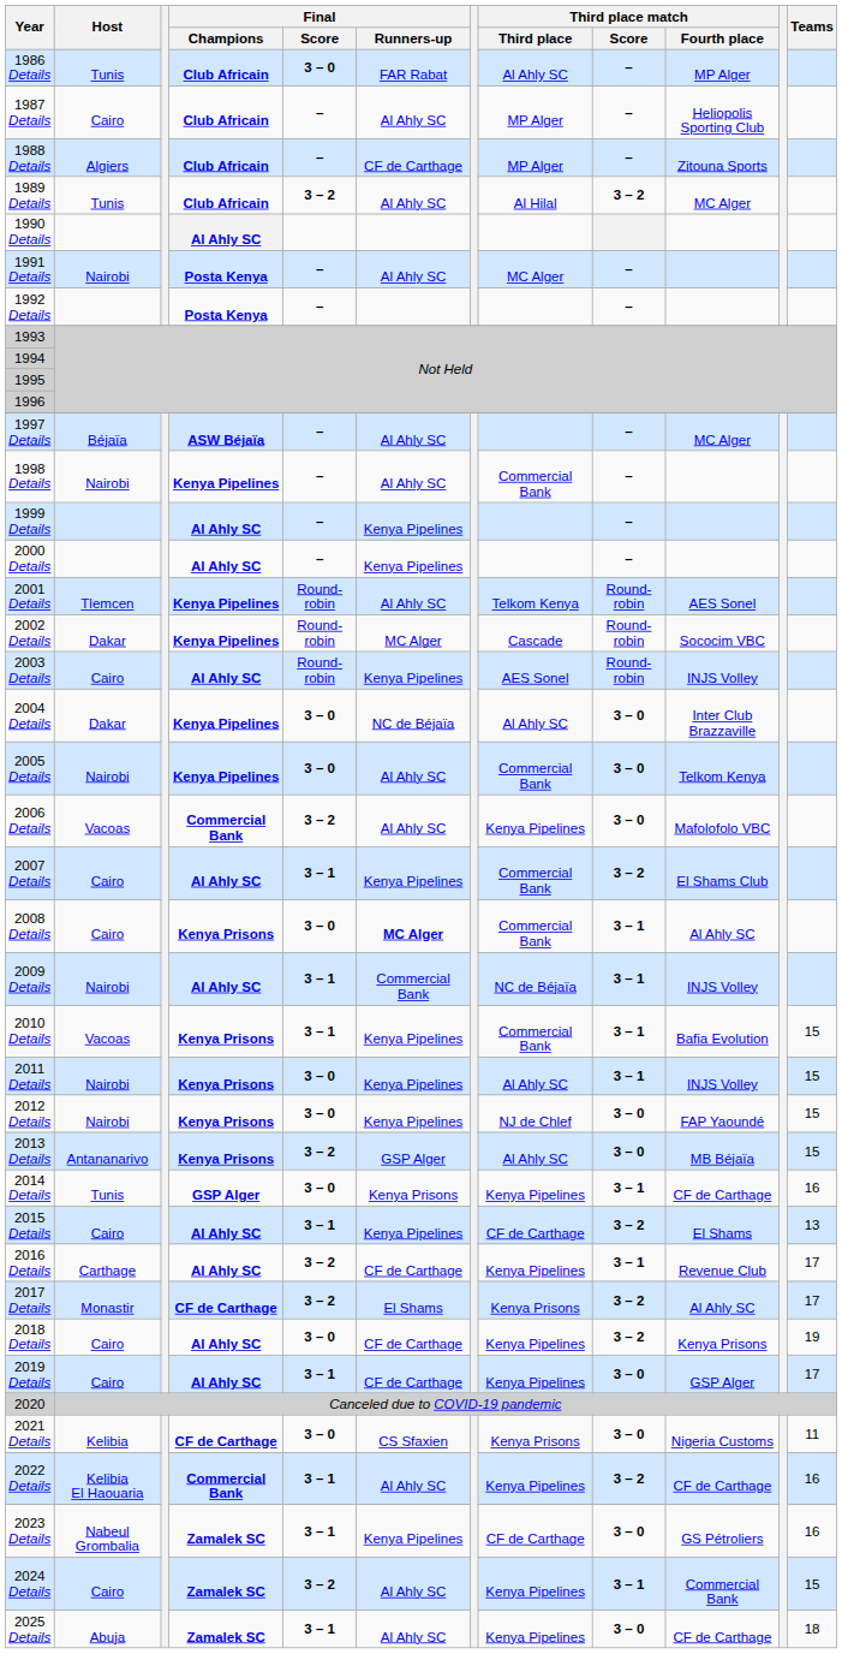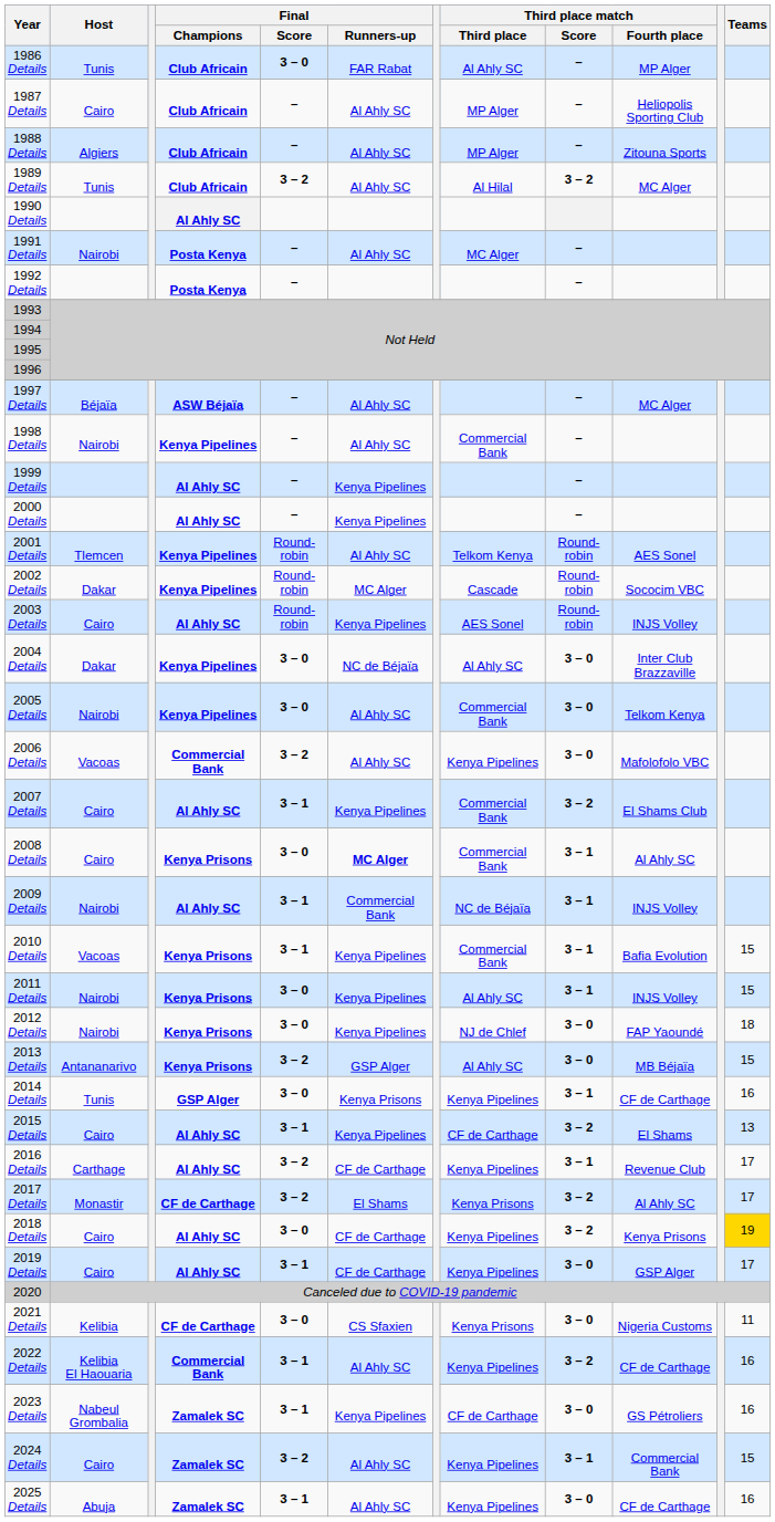1988 Details | Final / Runners-up: CF de Carthage -> Al Ahly SC
2012 Details | Teams: 15 -> 18
2018 Details | Teams: no background -> gold background
2025 Details | Teams: 18 -> 16
